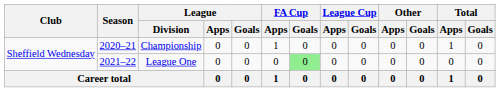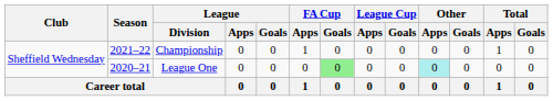Championship | Season: 2020–21 -> 2021–22
League One | Season: 2021–22 -> 2020–21
League One | Other / Apps: no background -> paleturquoise background
